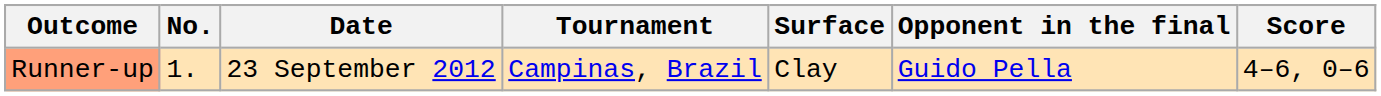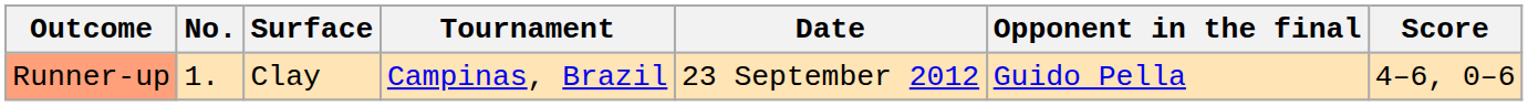columns swapped: Date <-> Surface
